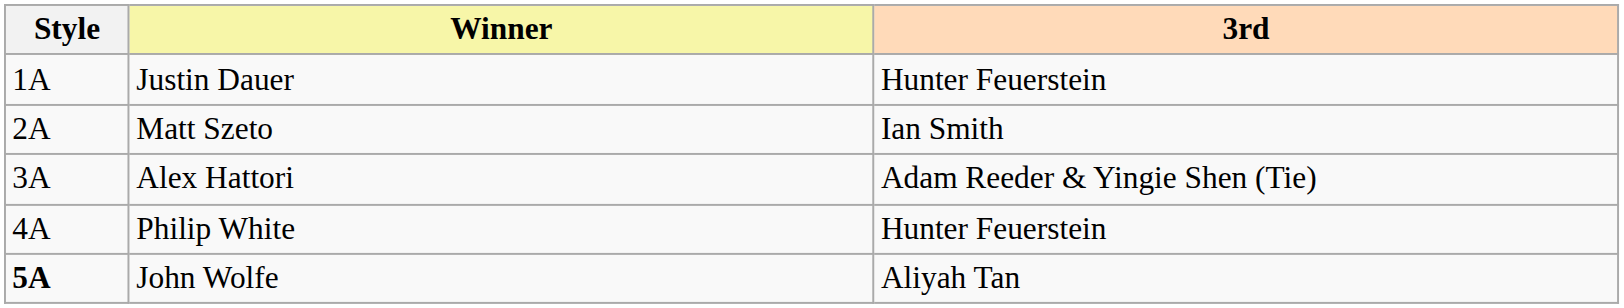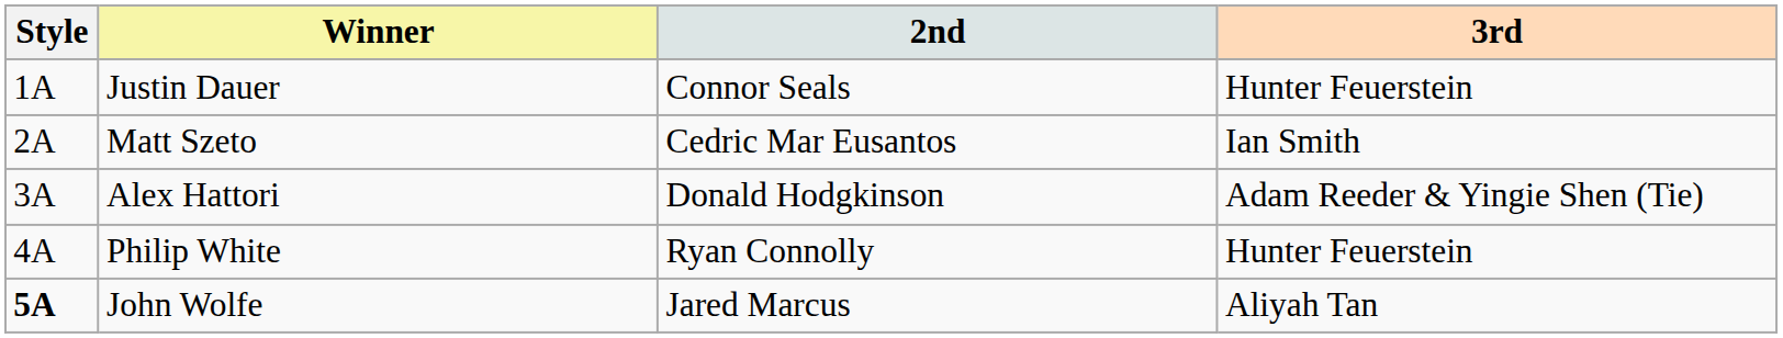+ column: 2nd | Connor Seals | Cedric Mar Eusantos | Donald Hodgkinson | Ryan Connolly | Jared Marcus
